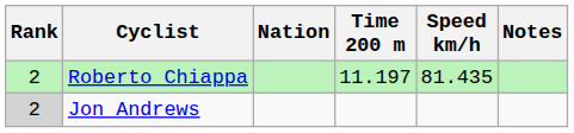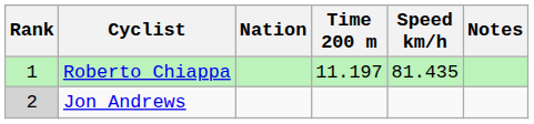Roberto Chiappa | Rank: 2 -> 1
